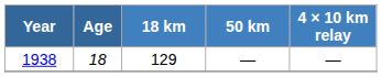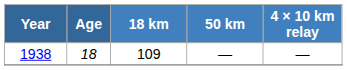1938 | 18 km: 129 -> 109
